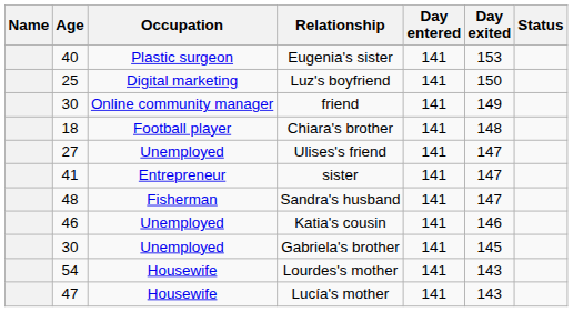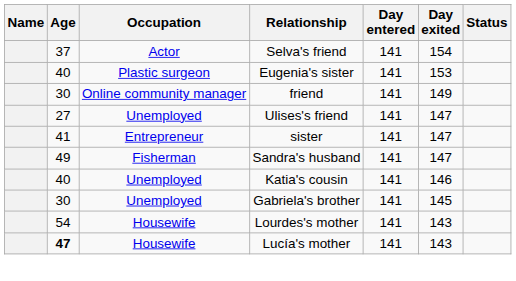+ row: 37 | Actor | Selva's friend | 141 | 154
- row: 25 | Digital marketing | Luz's boyfriend | 141 | 150
- row: 18 | Football player | Chiara's brother | 141 | 148
Sandra's husband | Age: 48 -> 49
Katia's cousin | Age: 46 -> 40
Lucía's mother | Age: normal -> bold
